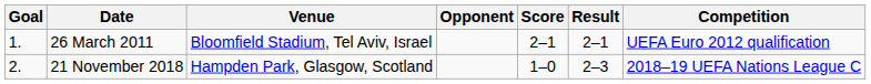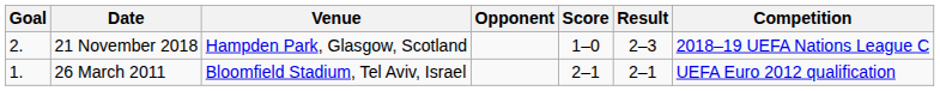rows swapped: 26 March 2011 <-> 21 November 2018
